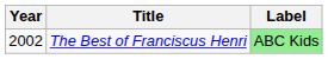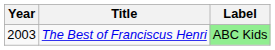The Best of Franciscus Henri | Year: 2002 -> 2003
